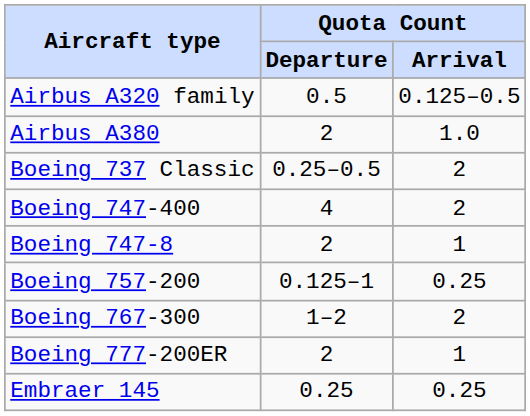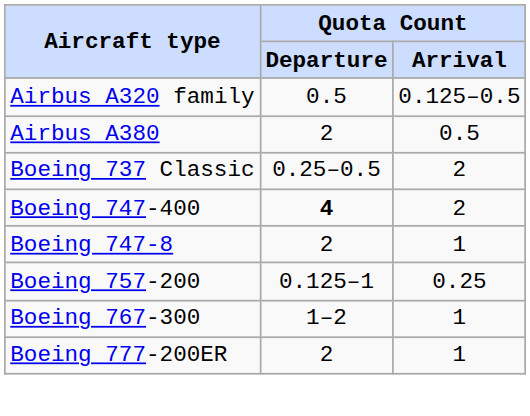Airbus A380 | Quota Count / Arrival: 1.0 -> 0.5
Boeing 747-400 | Quota Count / Departure: normal -> bold
Boeing 767-300 | Quota Count / Arrival: 2 -> 1
- row: Embraer 145 | 0.25 | 0.25
